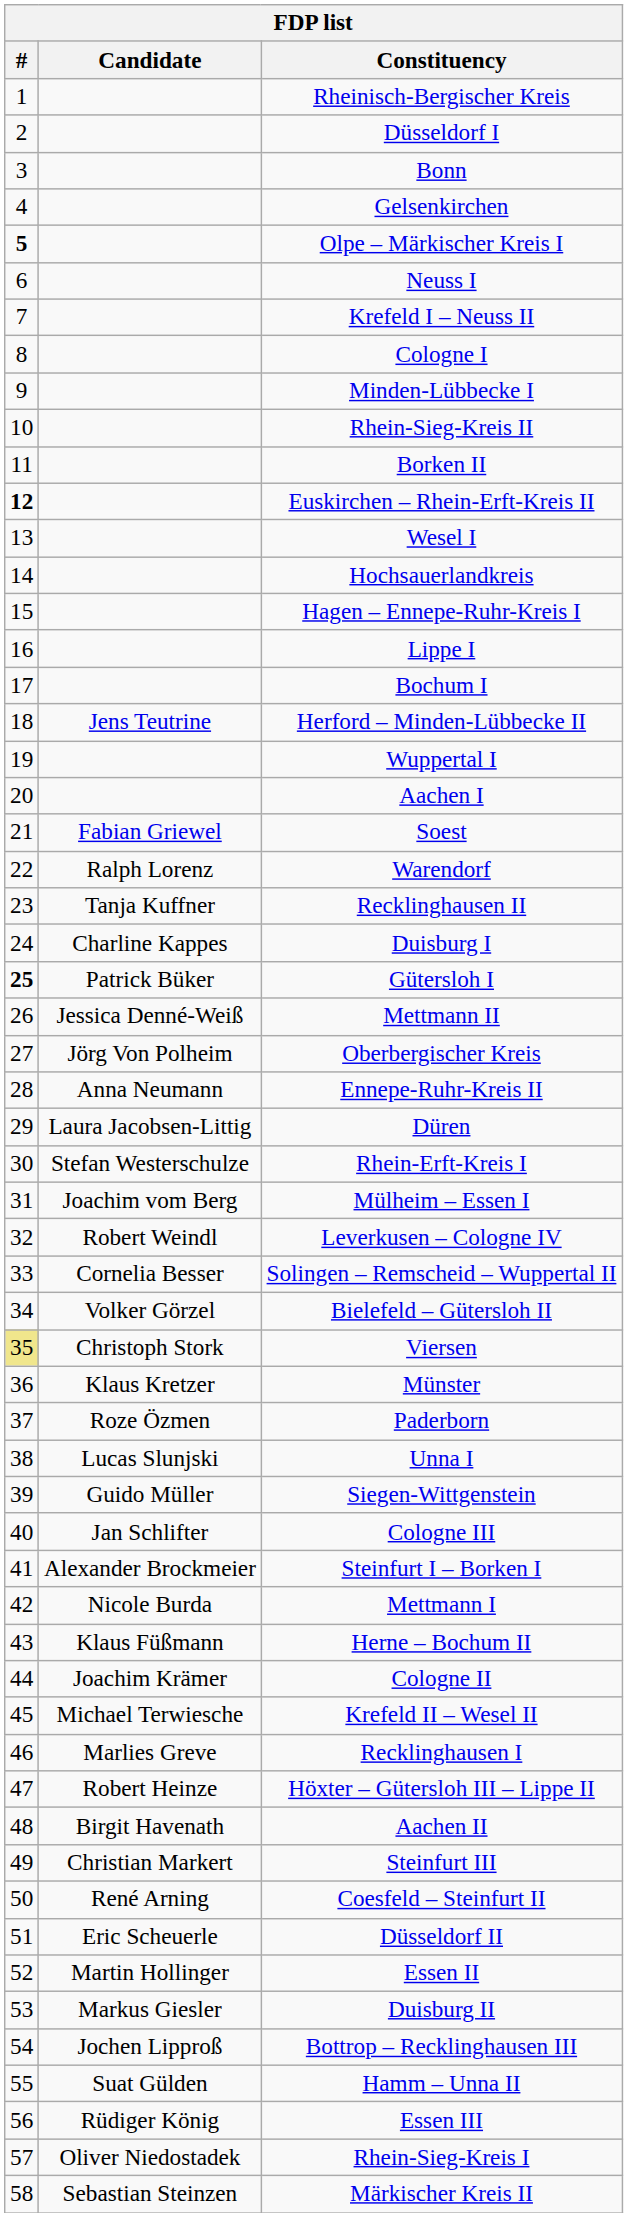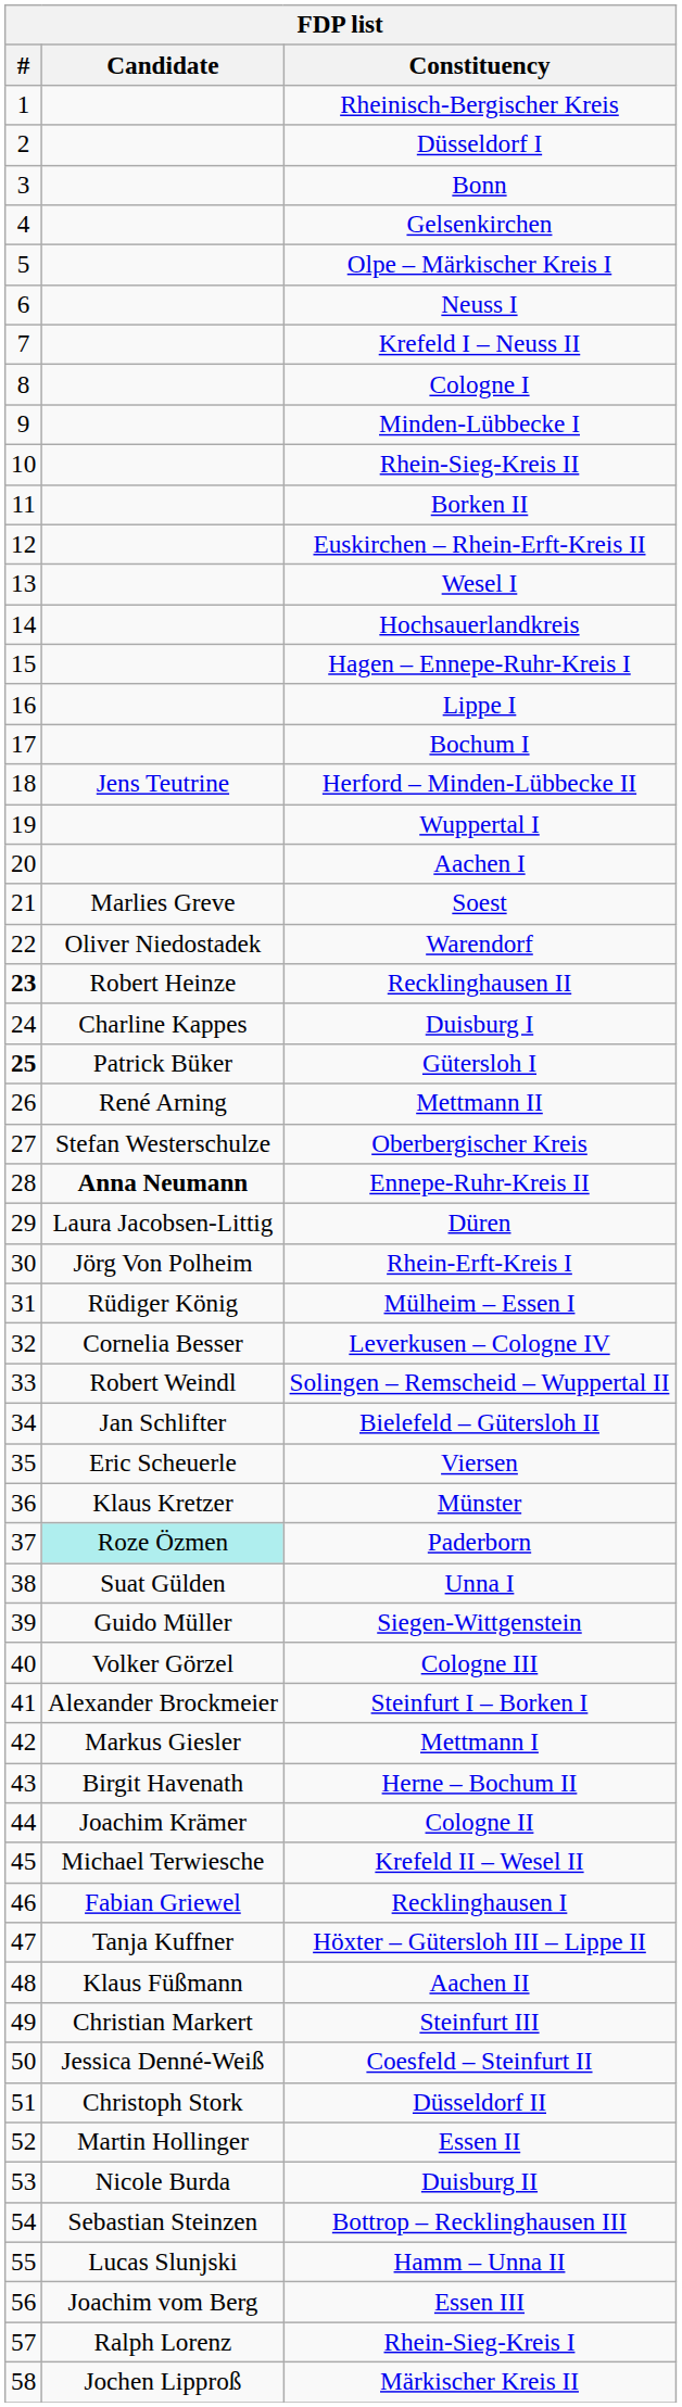Olpe – Märkischer Kreis I | #: bold -> normal
Euskirchen – Rhein-Erft-Kreis II | #: bold -> normal
Soest | Candidate: Fabian Griewel -> Marlies Greve
Warendorf | Candidate: Ralph Lorenz -> Oliver Niedostadek
Recklinghausen II | #: normal -> bold
Recklinghausen II | Candidate: Tanja Kuffner -> Robert Heinze
Mettmann II | Candidate: Jessica Denné-Weiß -> René Arning
Oberbergischer Kreis | Candidate: Jörg Von Polheim -> Stefan Westerschulze
Ennepe-Ruhr-Kreis II | Candidate: normal -> bold
Rhein-Erft-Kreis I | Candidate: Stefan Westerschulze -> Jörg Von Polheim
Mülheim – Essen I | Candidate: Joachim vom Berg -> Rüdiger König
Leverkusen – Cologne IV | Candidate: Robert Weindl -> Cornelia Besser
Solingen – Remscheid – Wuppertal II | Candidate: Cornelia Besser -> Robert Weindl
Bielefeld – Gütersloh II | Candidate: Volker Görzel -> Jan Schlifter
Viersen | #: khaki background -> no background
Viersen | Candidate: Christoph Stork -> Eric Scheuerle
Paderborn | Candidate: no background -> paleturquoise background
Unna I | Candidate: Lucas Slunjski -> Suat Gülden
Cologne III | Candidate: Jan Schlifter -> Volker Görzel
Mettmann I | Candidate: Nicole Burda -> Markus Giesler
Herne – Bochum II | Candidate: Klaus Füßmann -> Birgit Havenath
Recklinghausen I | Candidate: Marlies Greve -> Fabian Griewel
Höxter – Gütersloh III – Lippe II | Candidate: Robert Heinze -> Tanja Kuffner
Aachen II | Candidate: Birgit Havenath -> Klaus Füßmann
Coesfeld – Steinfurt II | Candidate: René Arning -> Jessica Denné-Weiß
Düsseldorf II | Candidate: Eric Scheuerle -> Christoph Stork
Duisburg II | Candidate: Markus Giesler -> Nicole Burda
Bottrop – Recklinghausen III | Candidate: Jochen Lipproß -> Sebastian Steinzen
Hamm – Unna II | Candidate: Suat Gülden -> Lucas Slunjski
Essen III | Candidate: Rüdiger König -> Joachim vom Berg
Rhein-Sieg-Kreis I | Candidate: Oliver Niedostadek -> Ralph Lorenz
Märkischer Kreis II | Candidate: Sebastian Steinzen -> Jochen Lipproß
